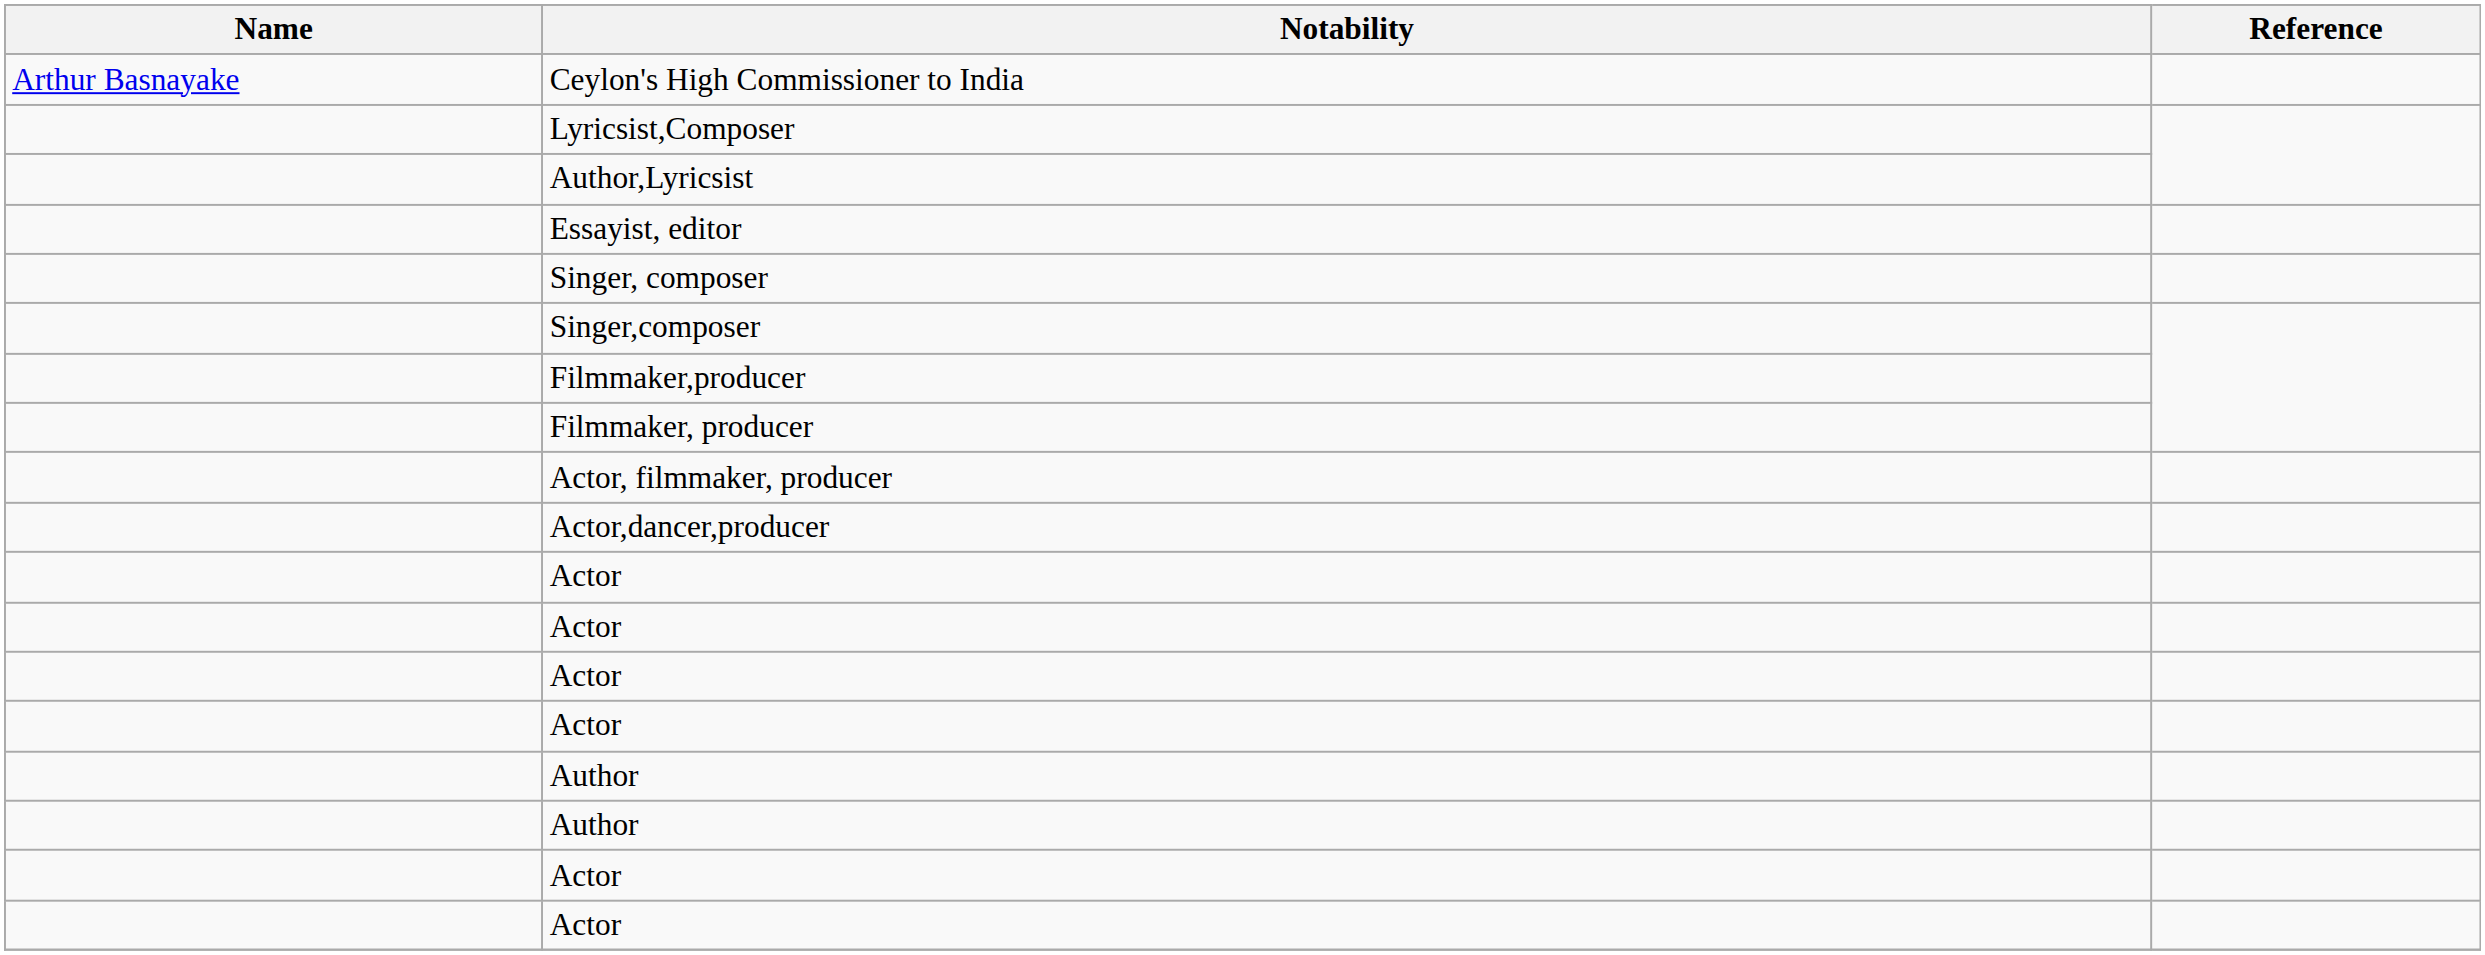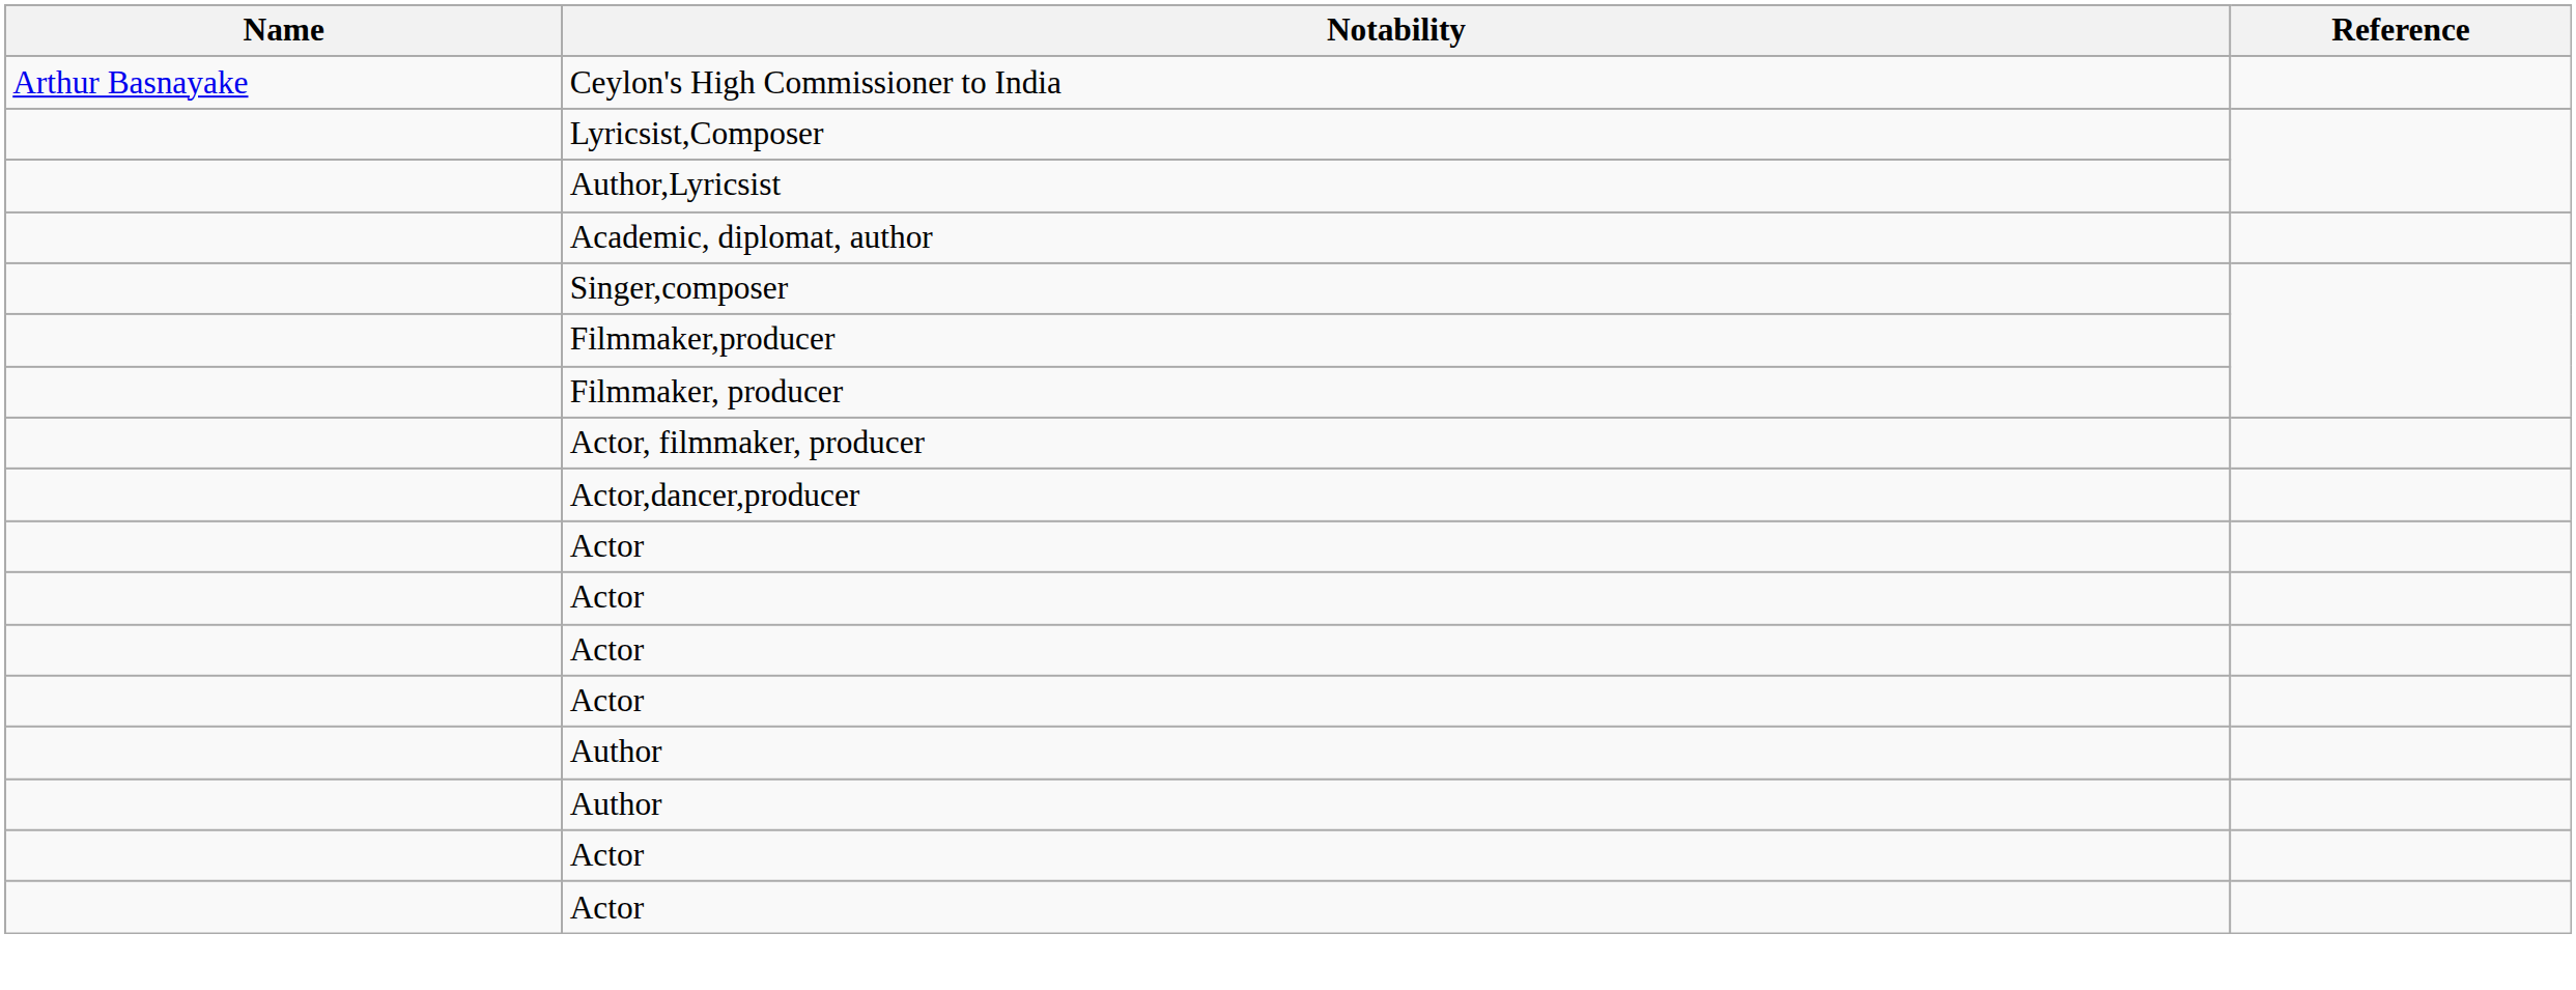- row: Essayist, editor
+ row: Academic, diplomat, author
- row: Singer, composer
